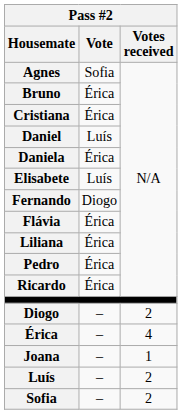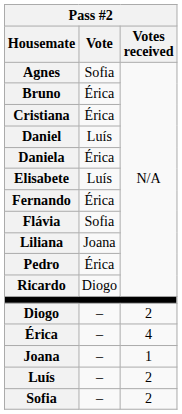Fernando | Vote: Diogo -> Érica
Flávia | Vote: Érica -> Sofia
Liliana | Vote: Érica -> Joana
Ricardo | Vote: Érica -> Diogo
